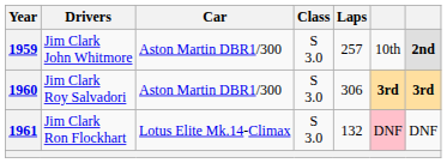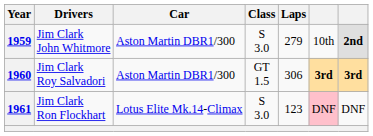1959 | Laps: 257 -> 279
1960 | Class: S 3.0 -> GT 1.5
1961 | Laps: 132 -> 123
